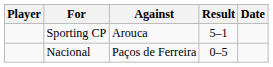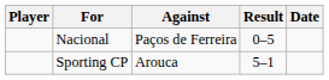rows swapped: Sporting CP <-> Nacional
